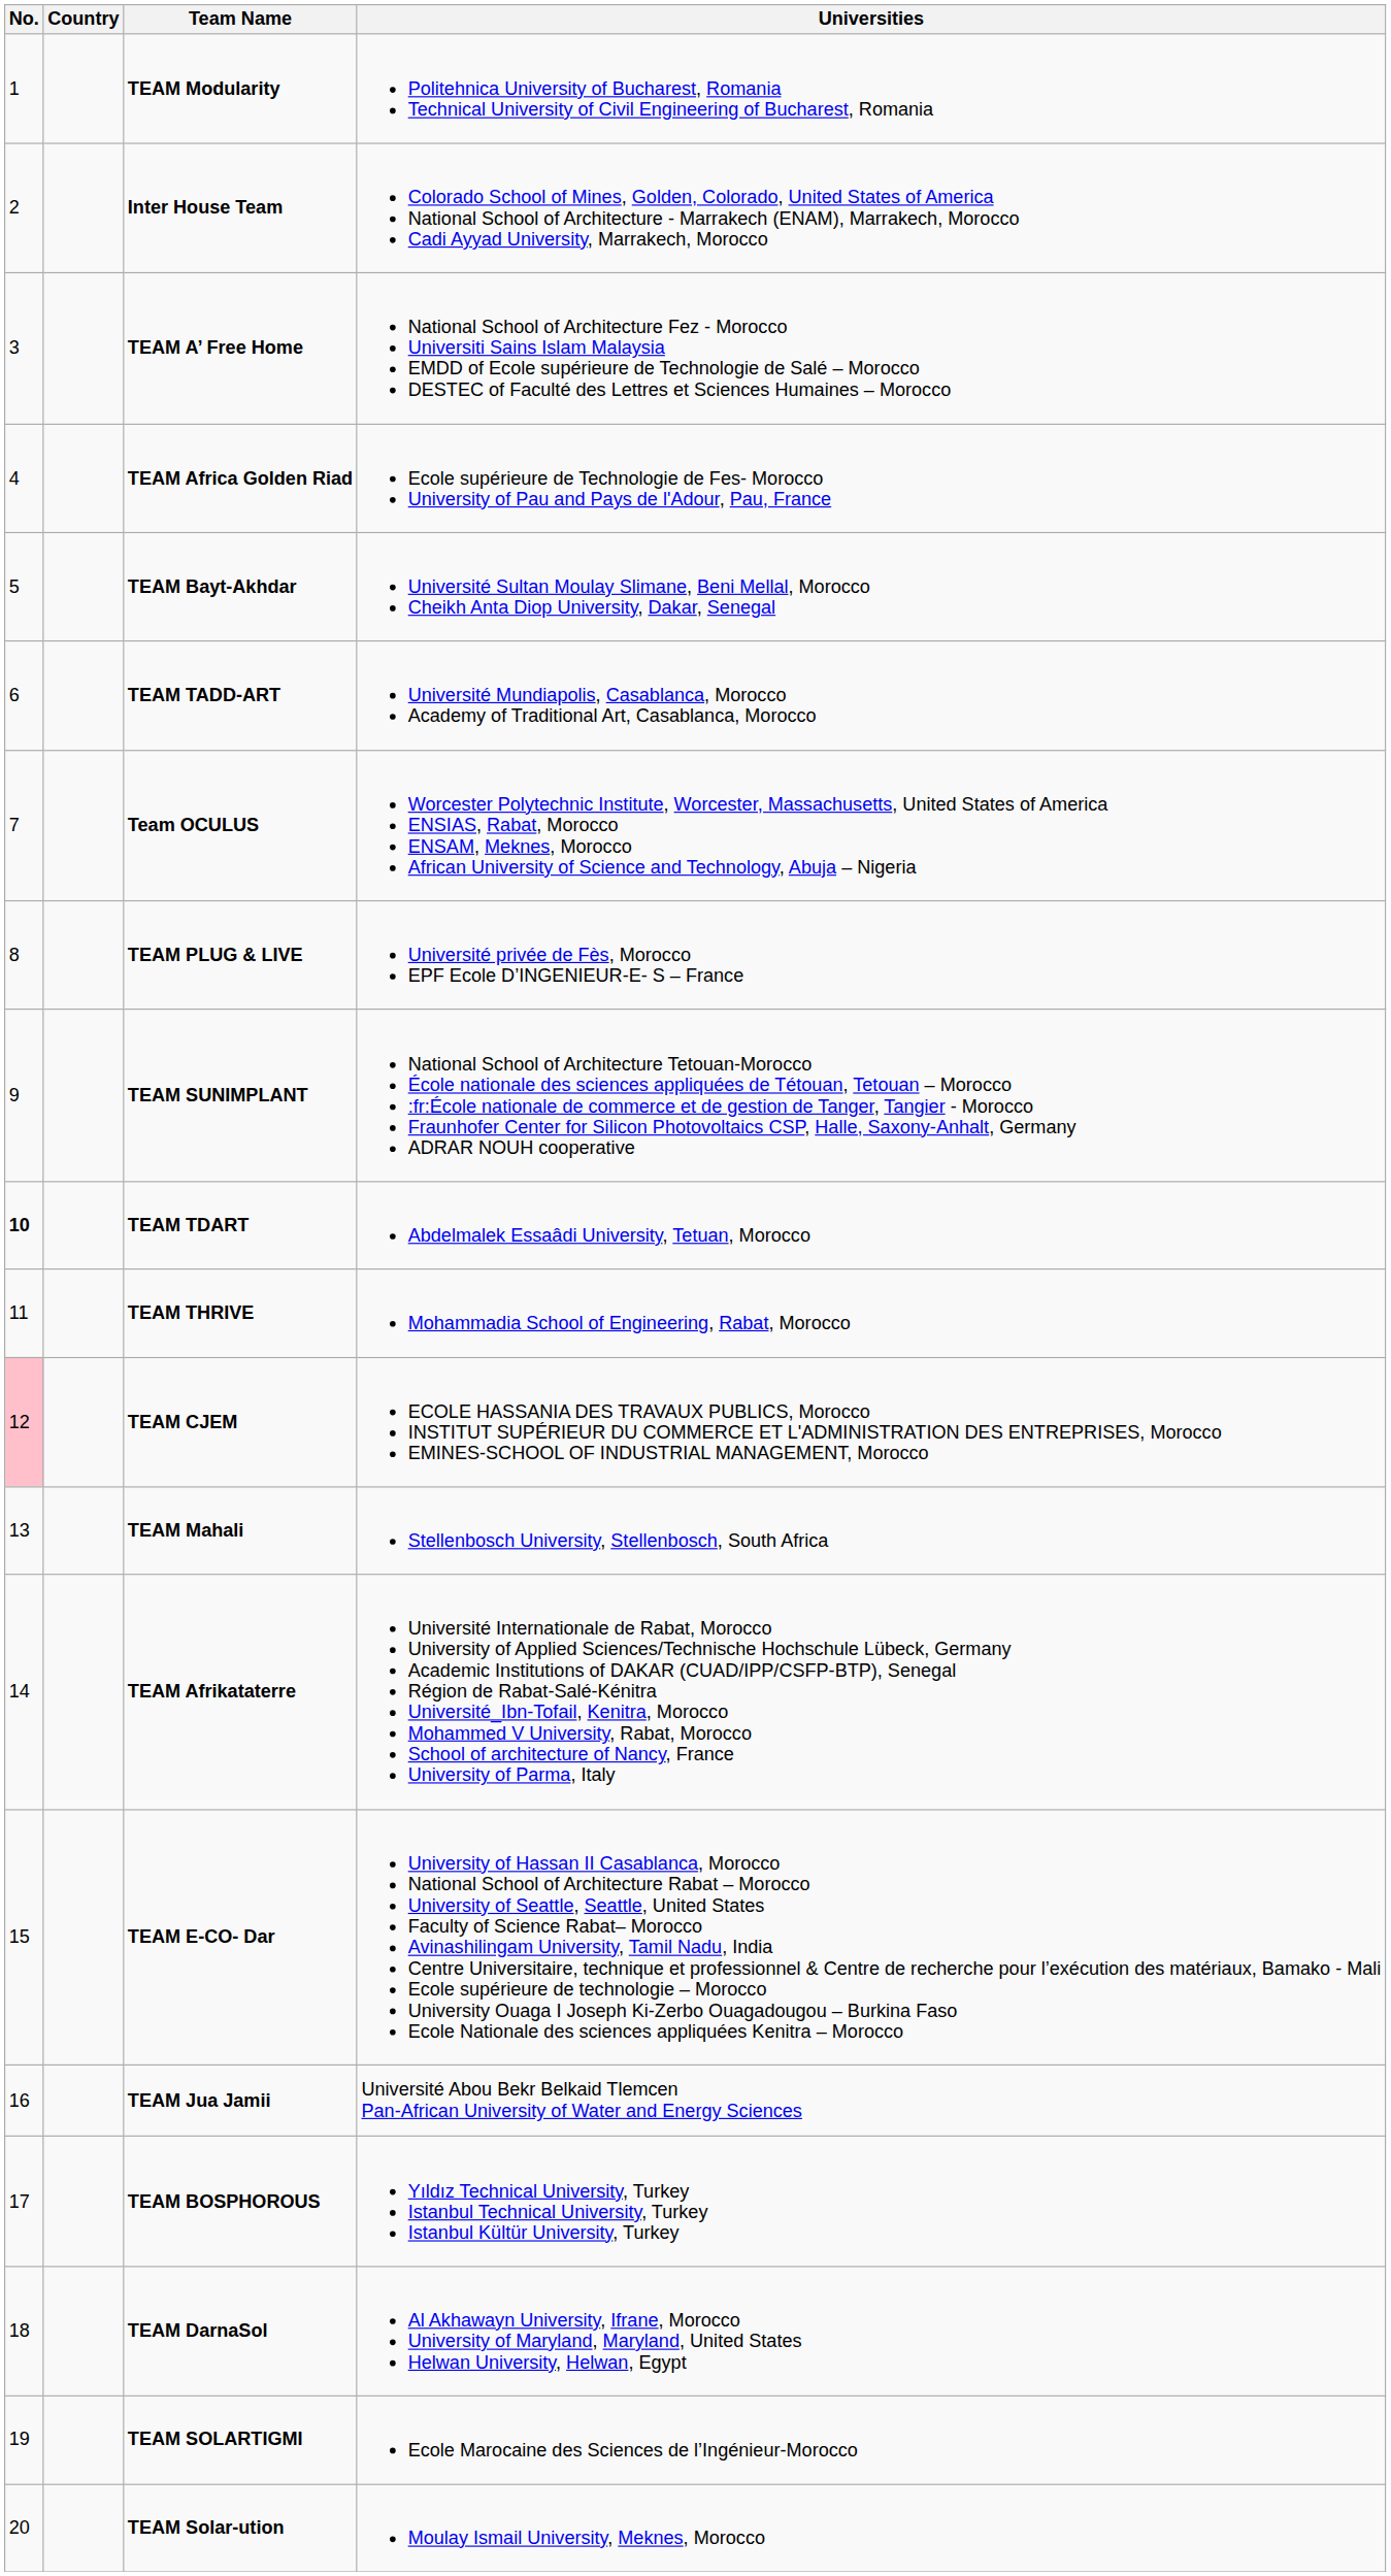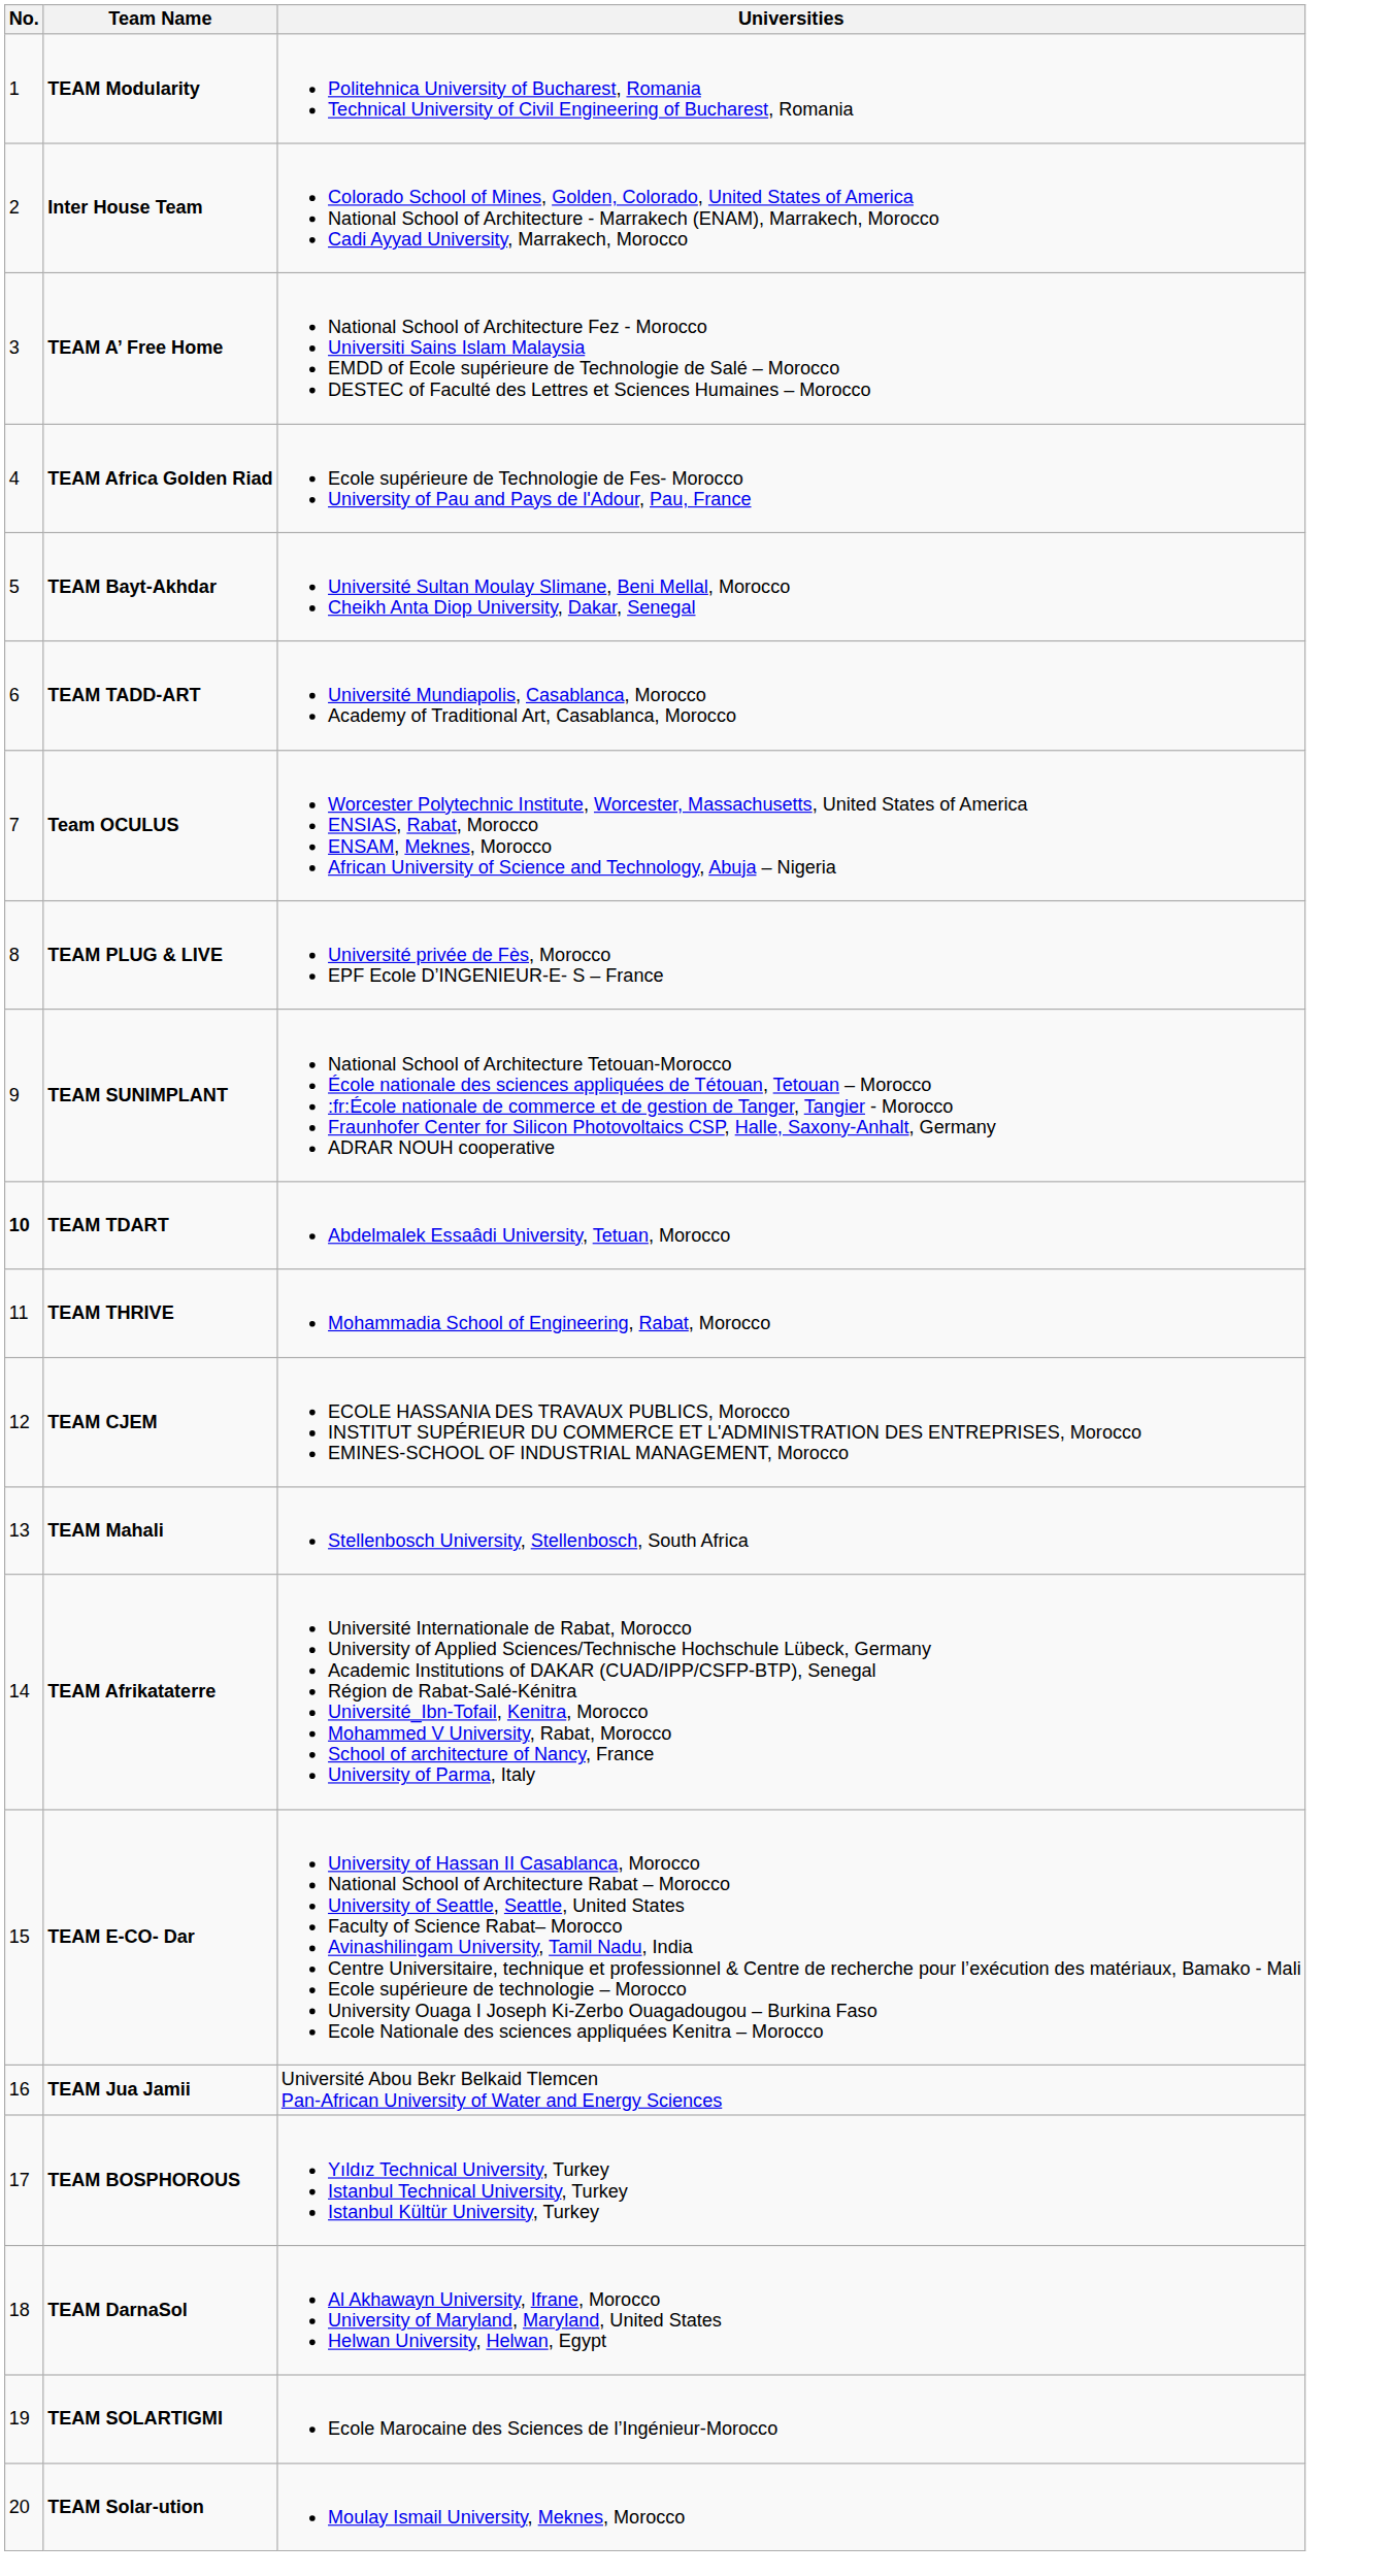- column: Country
TEAM CJEM | No.: pink background -> no background
